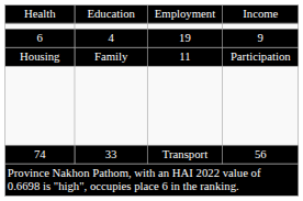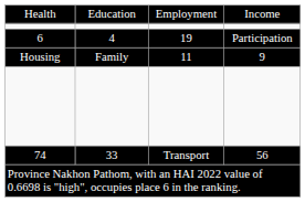6 | column 4: 9 -> Participation
Housing | column 4: Participation -> 9
